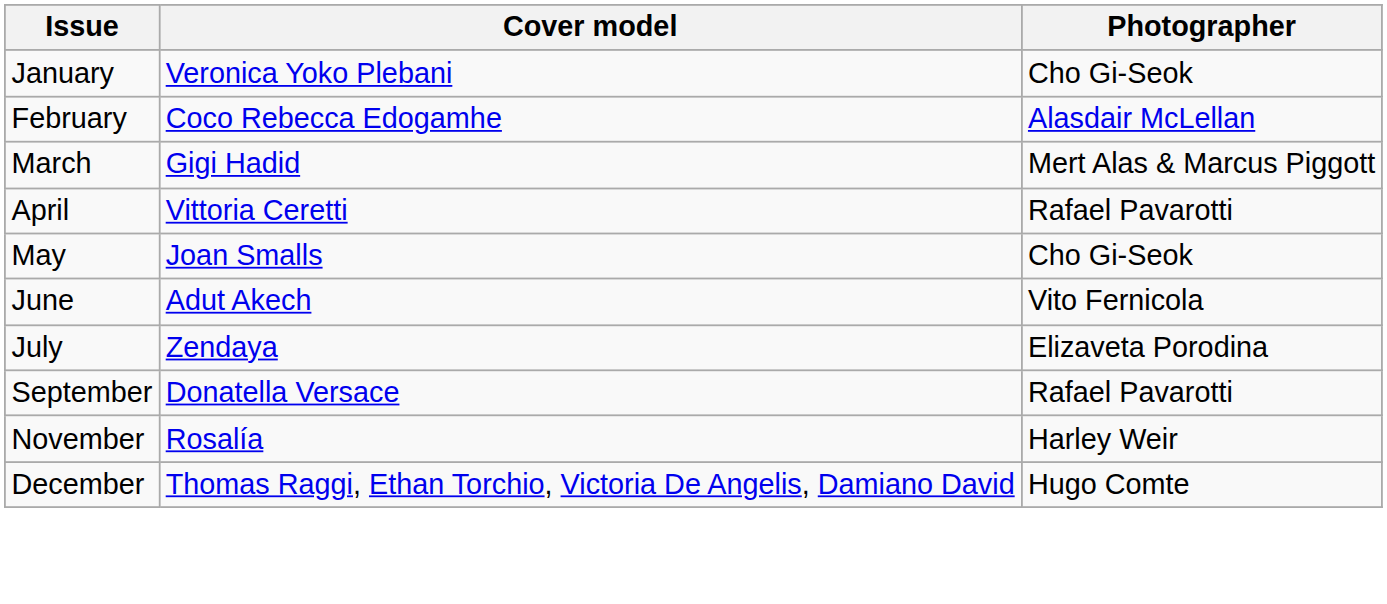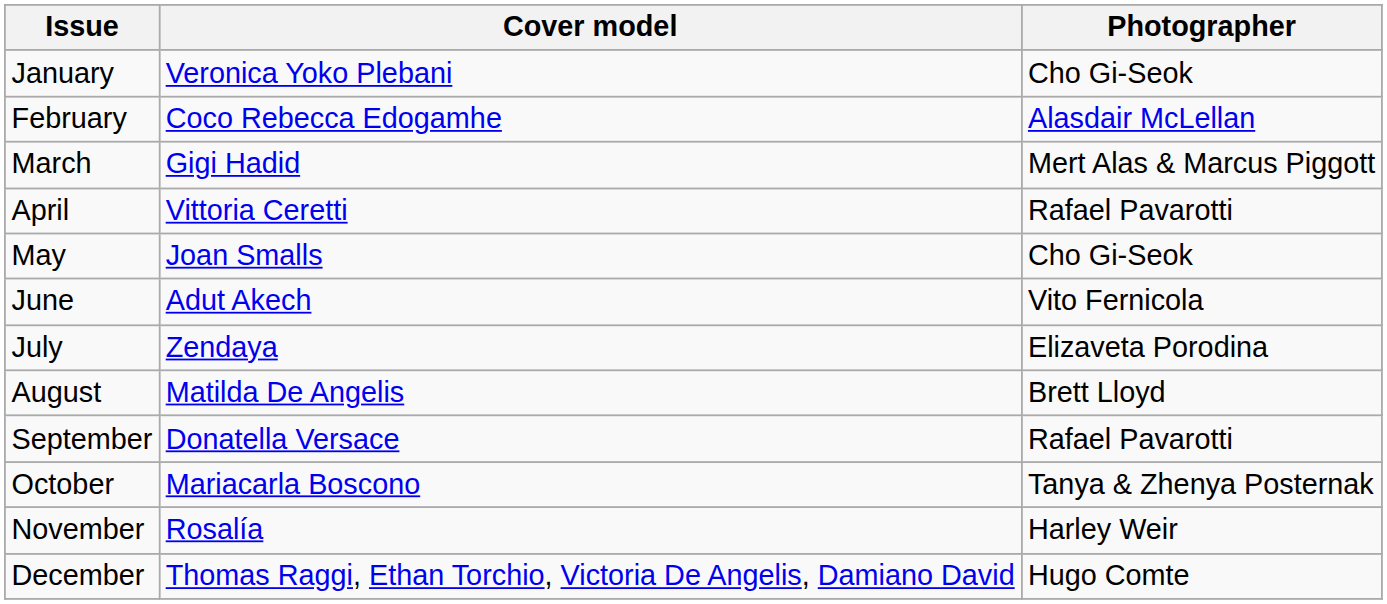+ row: August | Matilda De Angelis | Brett Lloyd
+ row: October | Mariacarla Boscono | Tanya & Zhenya Posternak
